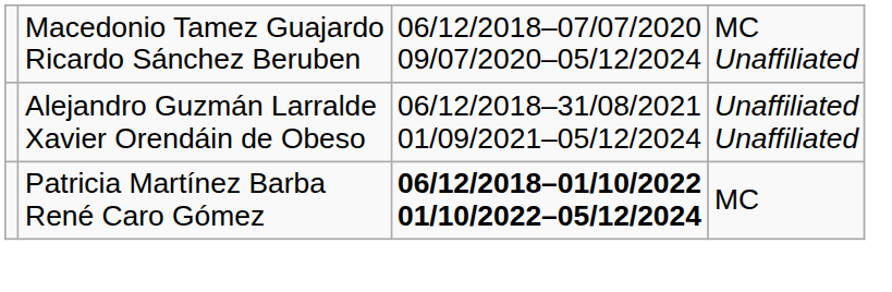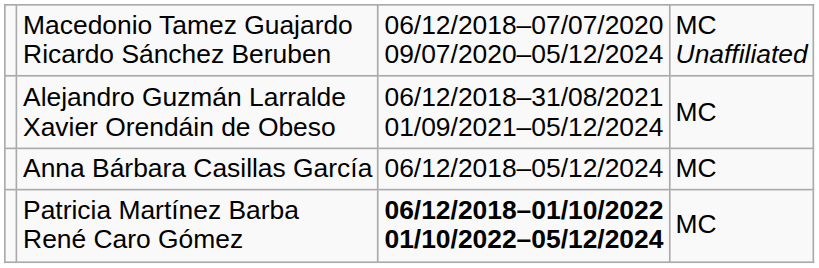Alejandro Guzmán Larralde Xavier Orendáin de Obeso | column 4: Unaffiliated Unaffiliated -> MC
+ row: Anna Bárbara Casillas García | 06/12/2018–05/12/2024 | MC
